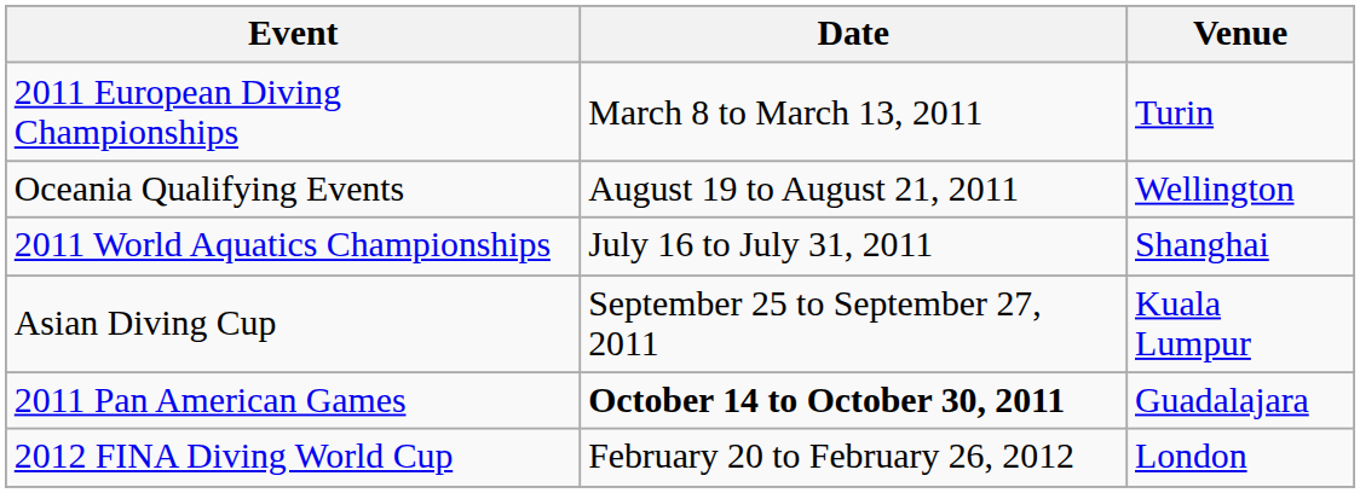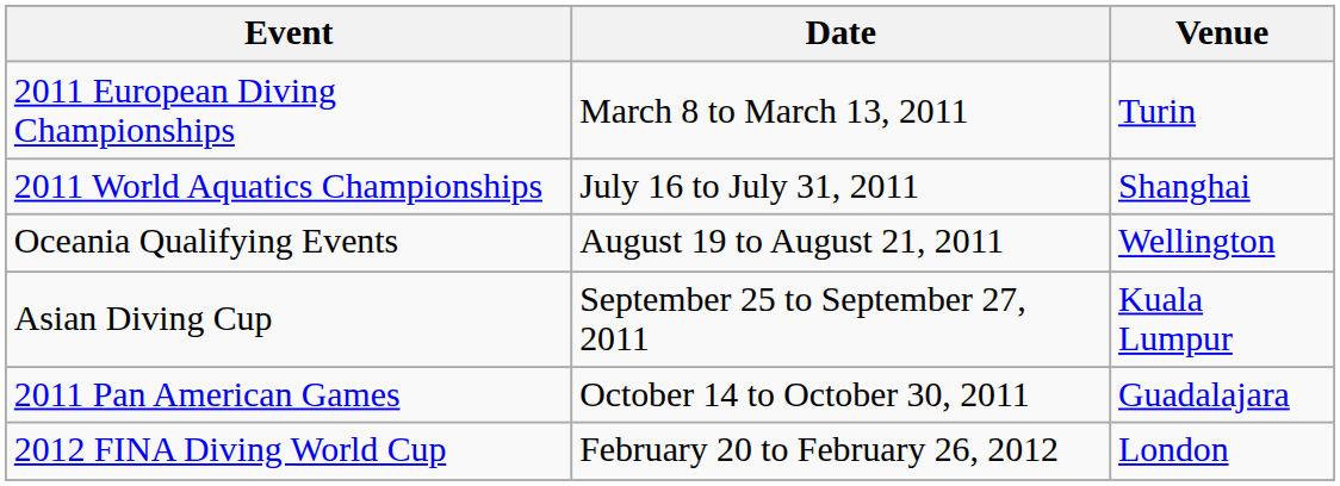rows swapped: 2011 World Aquatics Championships <-> Oceania Qualifying Events
2011 Pan American Games | Date: bold -> normal
